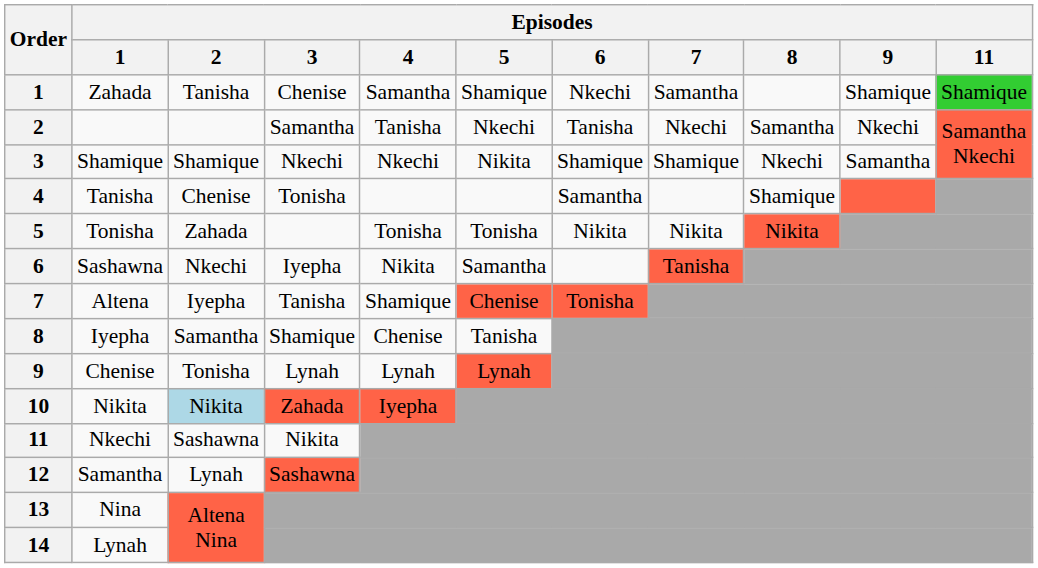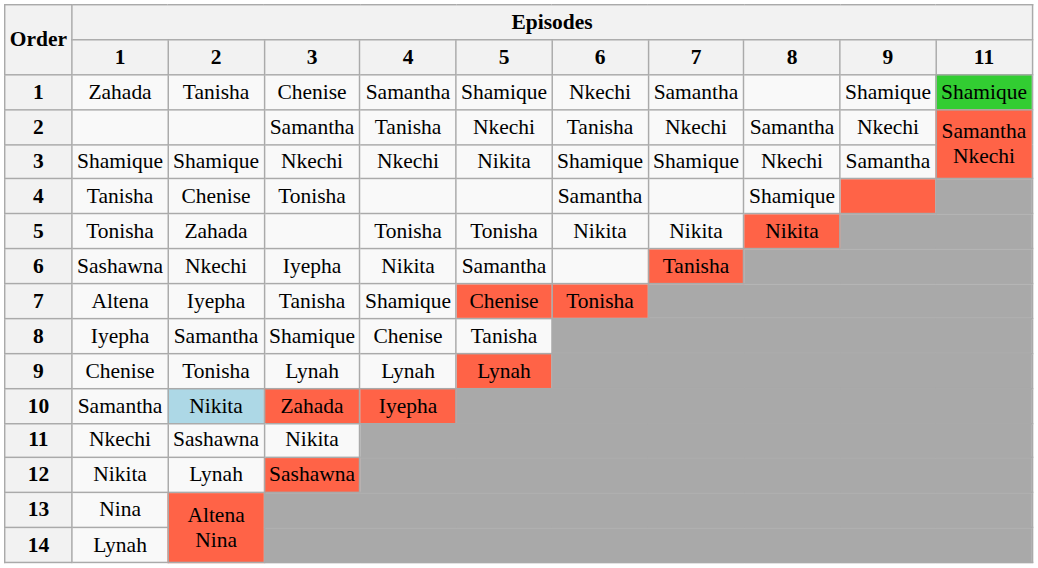10 | Episodes / 1: Nikita -> Samantha
12 | Episodes / 1: Samantha -> Nikita
